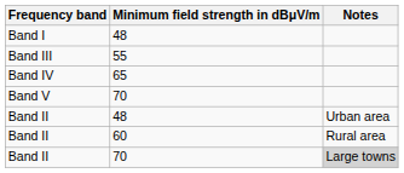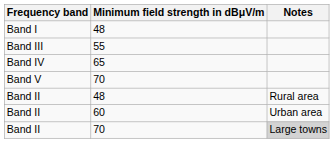Band II / 48 | Notes: Urban area -> Rural area
Band II / 60 | Notes: Rural area -> Urban area
